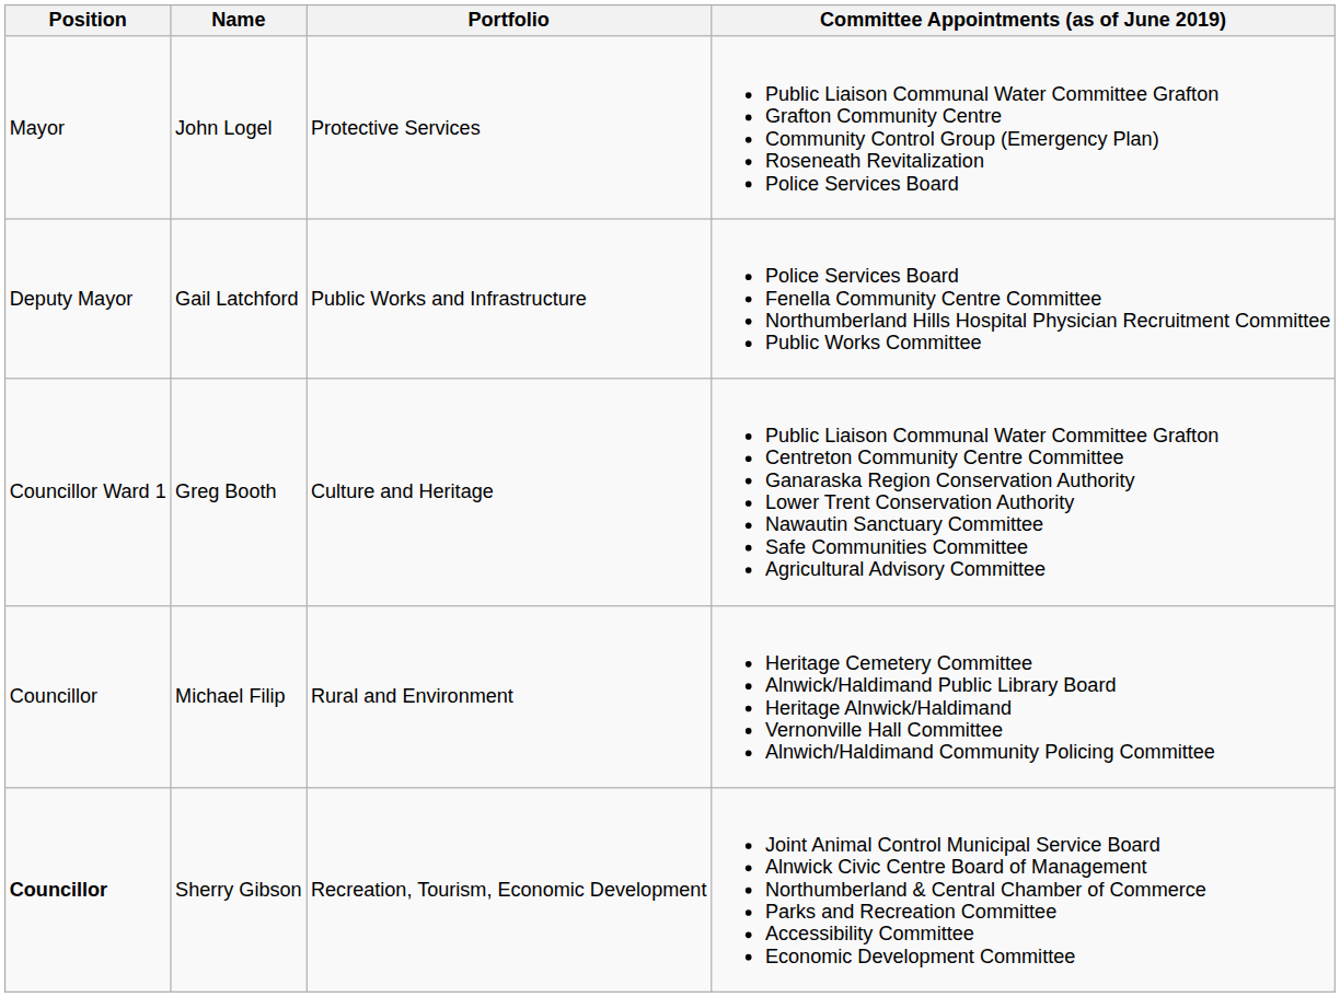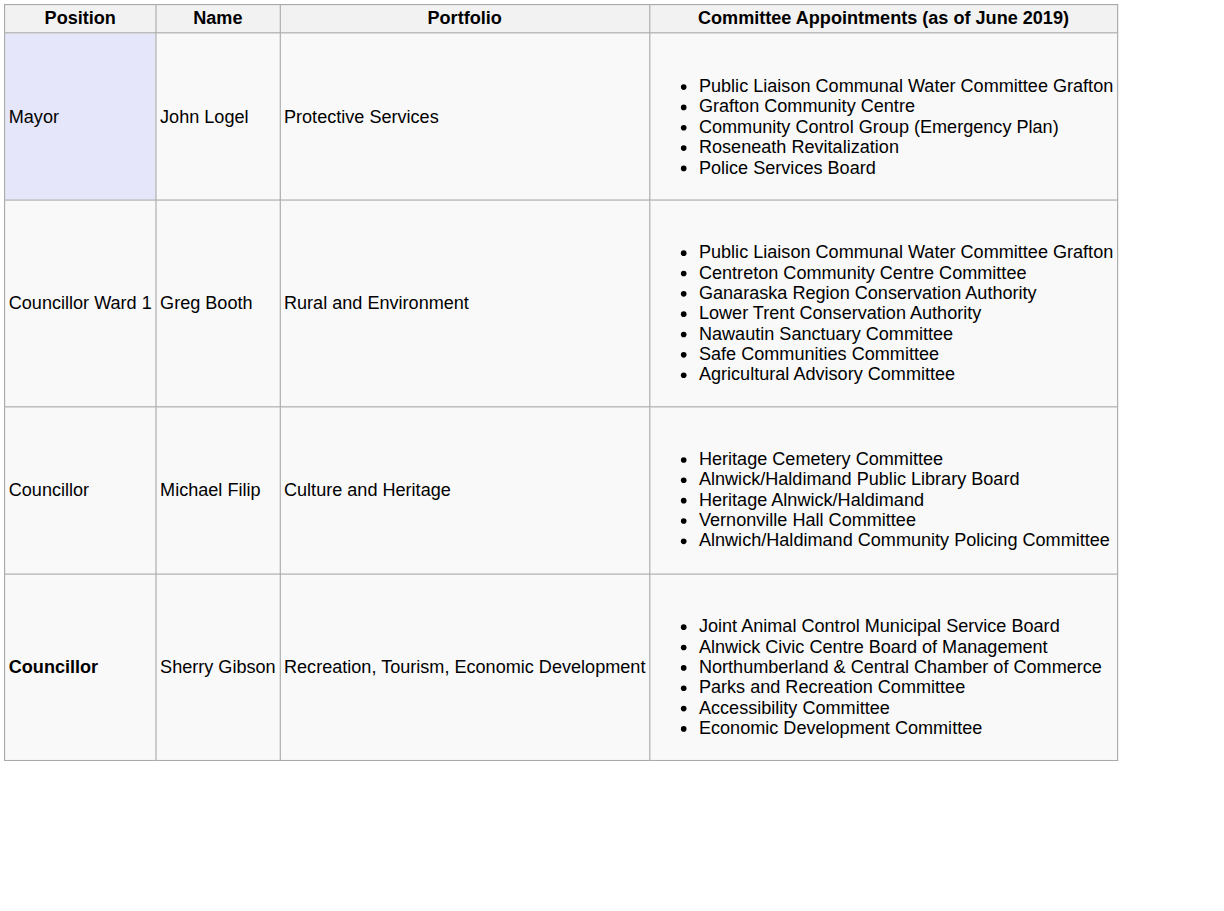John Logel | Position: no background -> lavender background
- row: Deputy Mayor | Gail Latchford | Public Works and Infrastructure | Police Services Board Fenella Community Centre Committee Northumberland Hills Hospital Physician Recruitment Committee Public Works Committee
Greg Booth | Portfolio: Culture and Heritage -> Rural and Environment
Michael Filip | Portfolio: Rural and Environment -> Culture and Heritage
